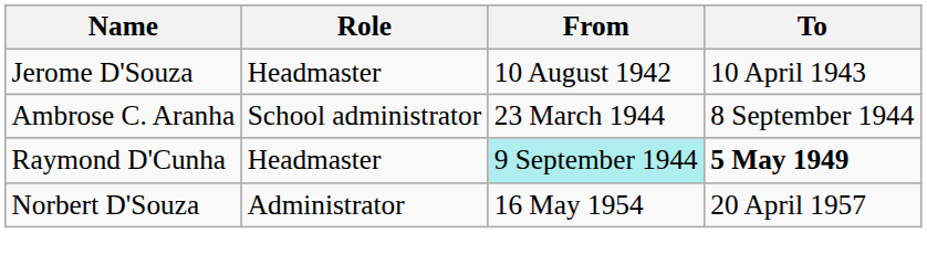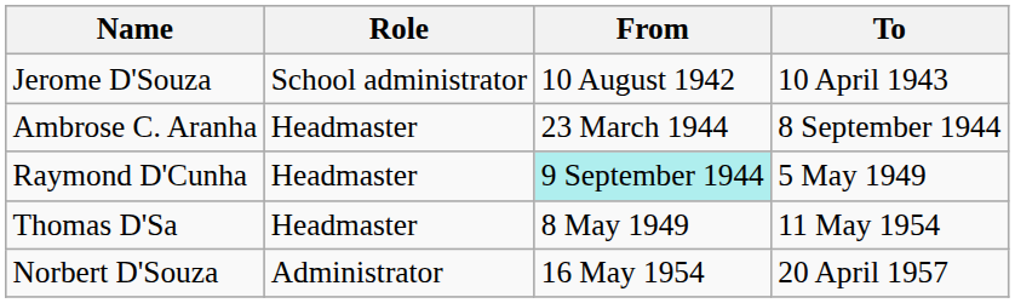Jerome D'Souza | Role: Headmaster -> School administrator
Ambrose C. Aranha | Role: School administrator -> Headmaster
Raymond D'Cunha | To: bold -> normal
+ row: Thomas D'Sa | Headmaster | 8 May 1949 | 11 May 1954
